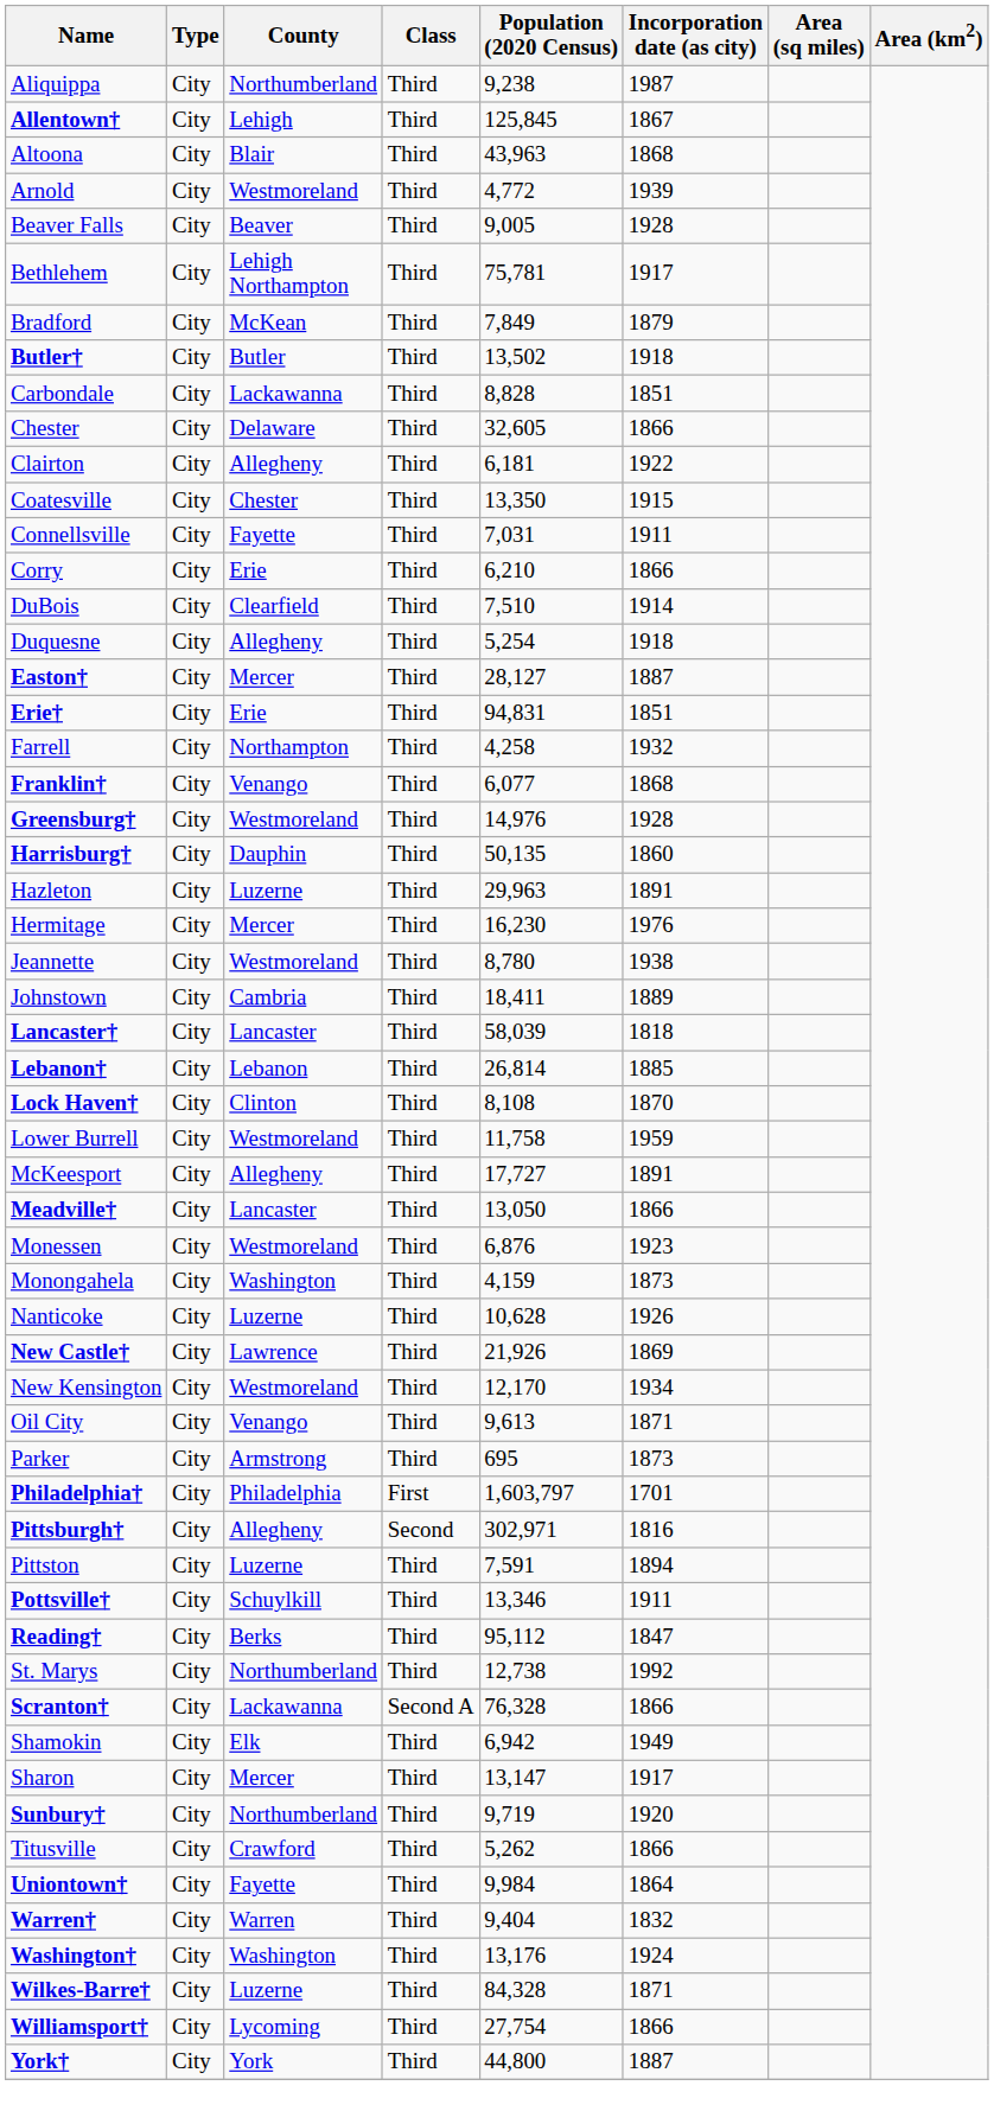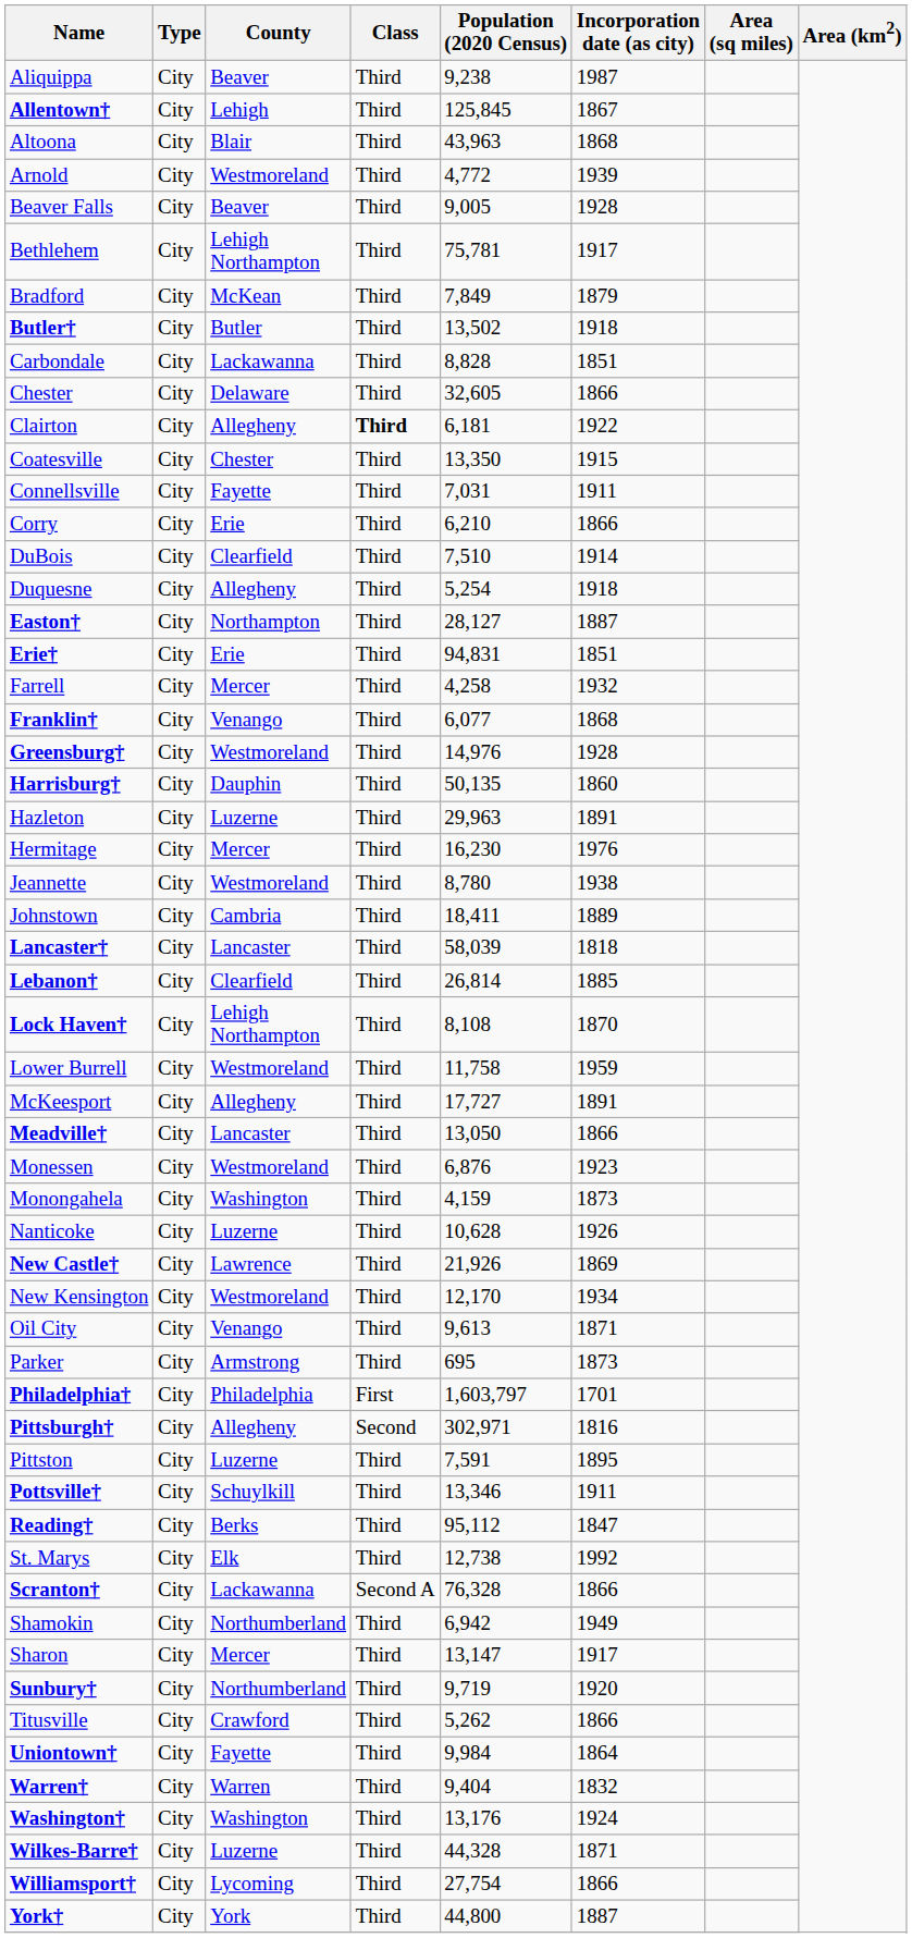Aliquippa | County: Northumberland -> Beaver
Clairton | Class: normal -> bold
Easton† | County: Mercer -> Northampton
Farrell | County: Northampton -> Mercer
Lebanon† | County: Lebanon -> Clearfield
Lock Haven† | County: Clinton -> Lehigh Northampton
Pittston | Incorporation date (as city): 1894 -> 1895
St. Marys | County: Northumberland -> Elk
Shamokin | County: Elk -> Northumberland
Wilkes-Barre† | Population (2020 Census): 84,328 -> 44,328
